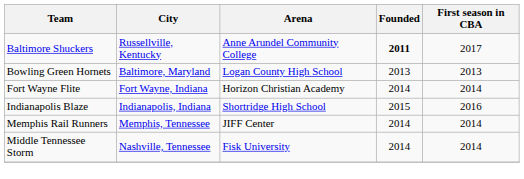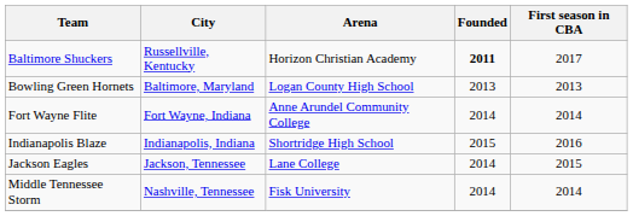Baltimore Shuckers | Arena: Anne Arundel Community College -> Horizon Christian Academy
Fort Wayne Flite | Arena: Horizon Christian Academy -> Anne Arundel Community College
+ row: Jackson Eagles | Jackson, Tennessee | Lane College | 2014 | 2015
- row: Memphis Rail Runners | Memphis, Tennessee | JIFF Center | 2014 | 2014
